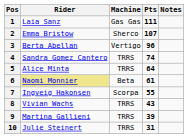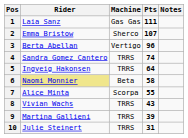5 | Rider: Alice Minta -> Ingveig Hakonsen
6 | Pts: 61 -> 58
7 | Rider: Ingveig Hakonsen -> Alice Minta
